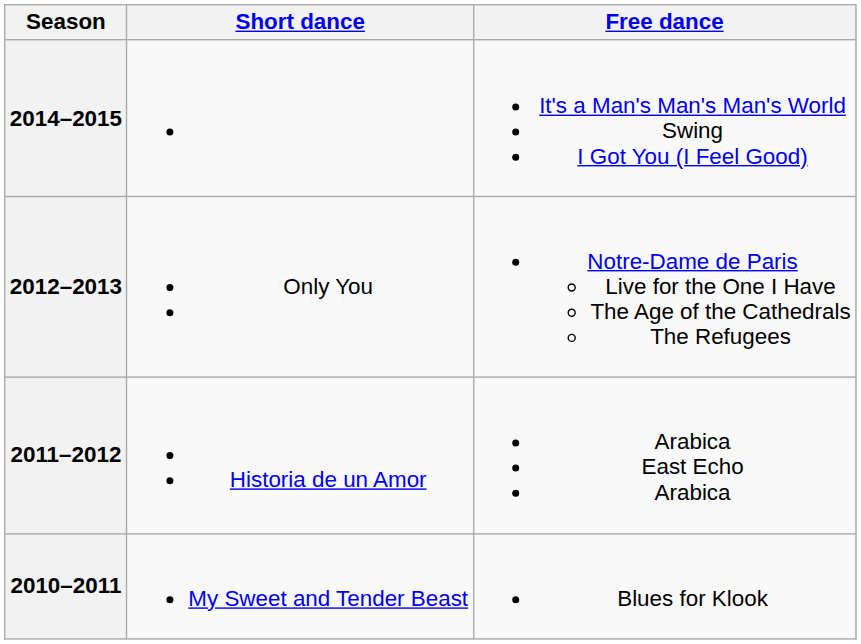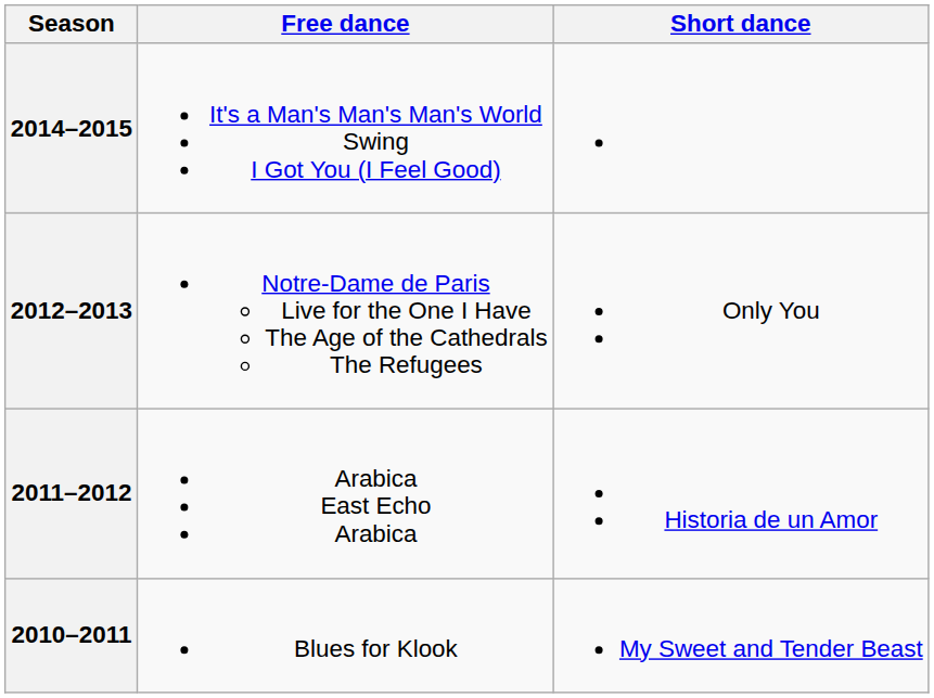columns swapped: Short dance <-> Free dance
